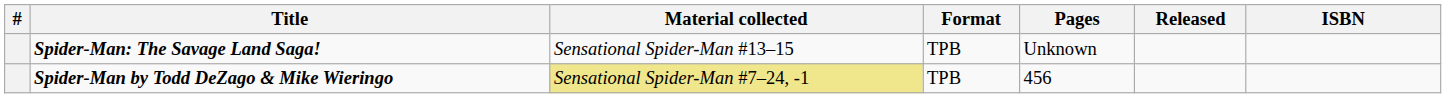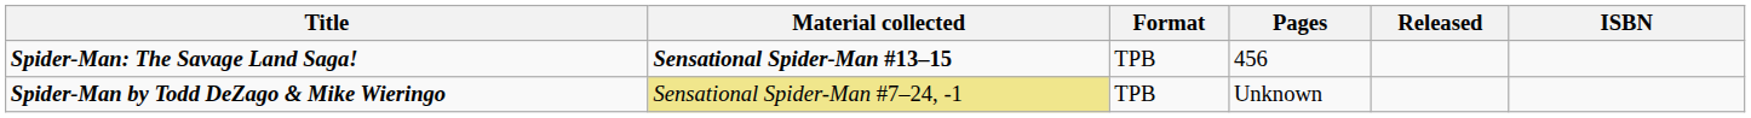- column: #
Spider-Man: The Savage Land Saga! | Material collected: normal -> bold
Spider-Man: The Savage Land Saga! | Pages: Unknown -> 456
Spider-Man by Todd DeZago & Mike Wieringo | Pages: 456 -> Unknown
